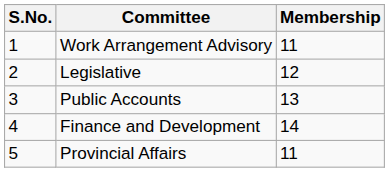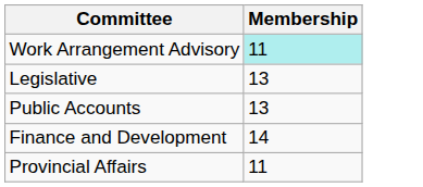- column: S.No. | 1 | 2 | 3 | 4 | 5
Work Arrangement Advisory | Membership: no background -> paleturquoise background
Legislative | Membership: 12 -> 13
